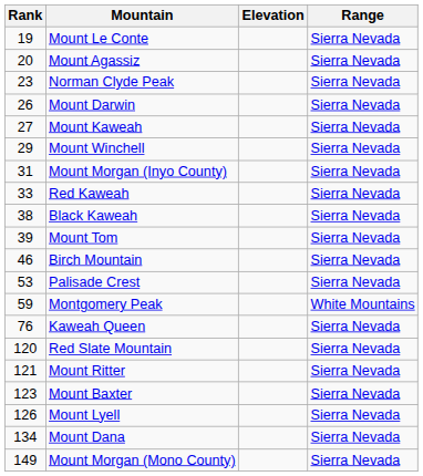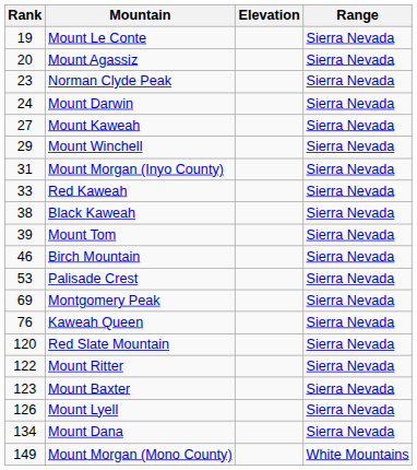Mount Darwin | Rank: 26 -> 24
Montgomery Peak | Rank: 59 -> 69
Montgomery Peak | Range: White Mountains -> Sierra Nevada
Mount Ritter | Rank: 121 -> 122
Mount Morgan (Mono County) | Range: Sierra Nevada -> White Mountains
